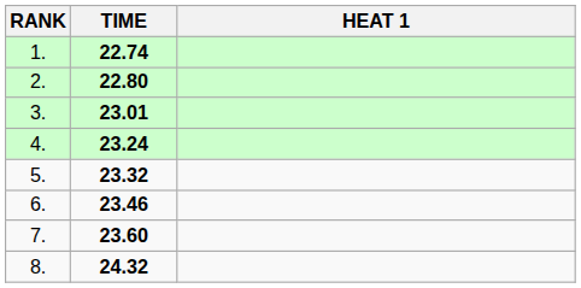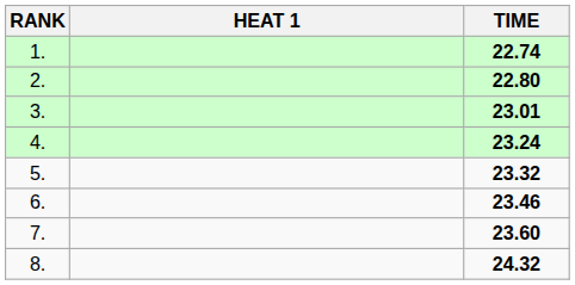columns swapped: HEAT 1 <-> TIME
